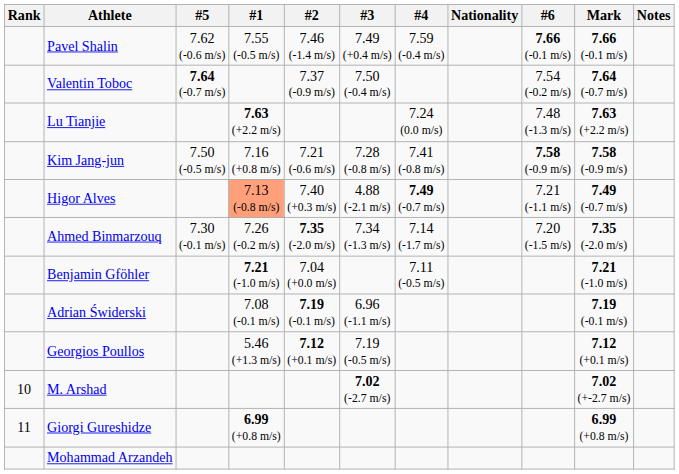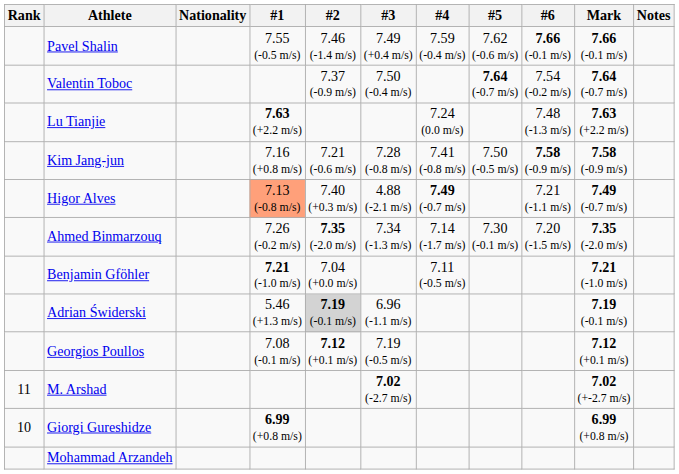columns swapped: Nationality <-> #5
Adrian Świderski | #1: 7.08 (-0.1 m/s) -> 5.46 (+1.3 m/s)
Adrian Świderski | #2: no background -> lightgrey background
Georgios Poullos | #1: 5.46 (+1.3 m/s) -> 7.08 (-0.1 m/s)
M. Arshad | Rank: 10 -> 11
Giorgi Gureshidze | Rank: 11 -> 10
